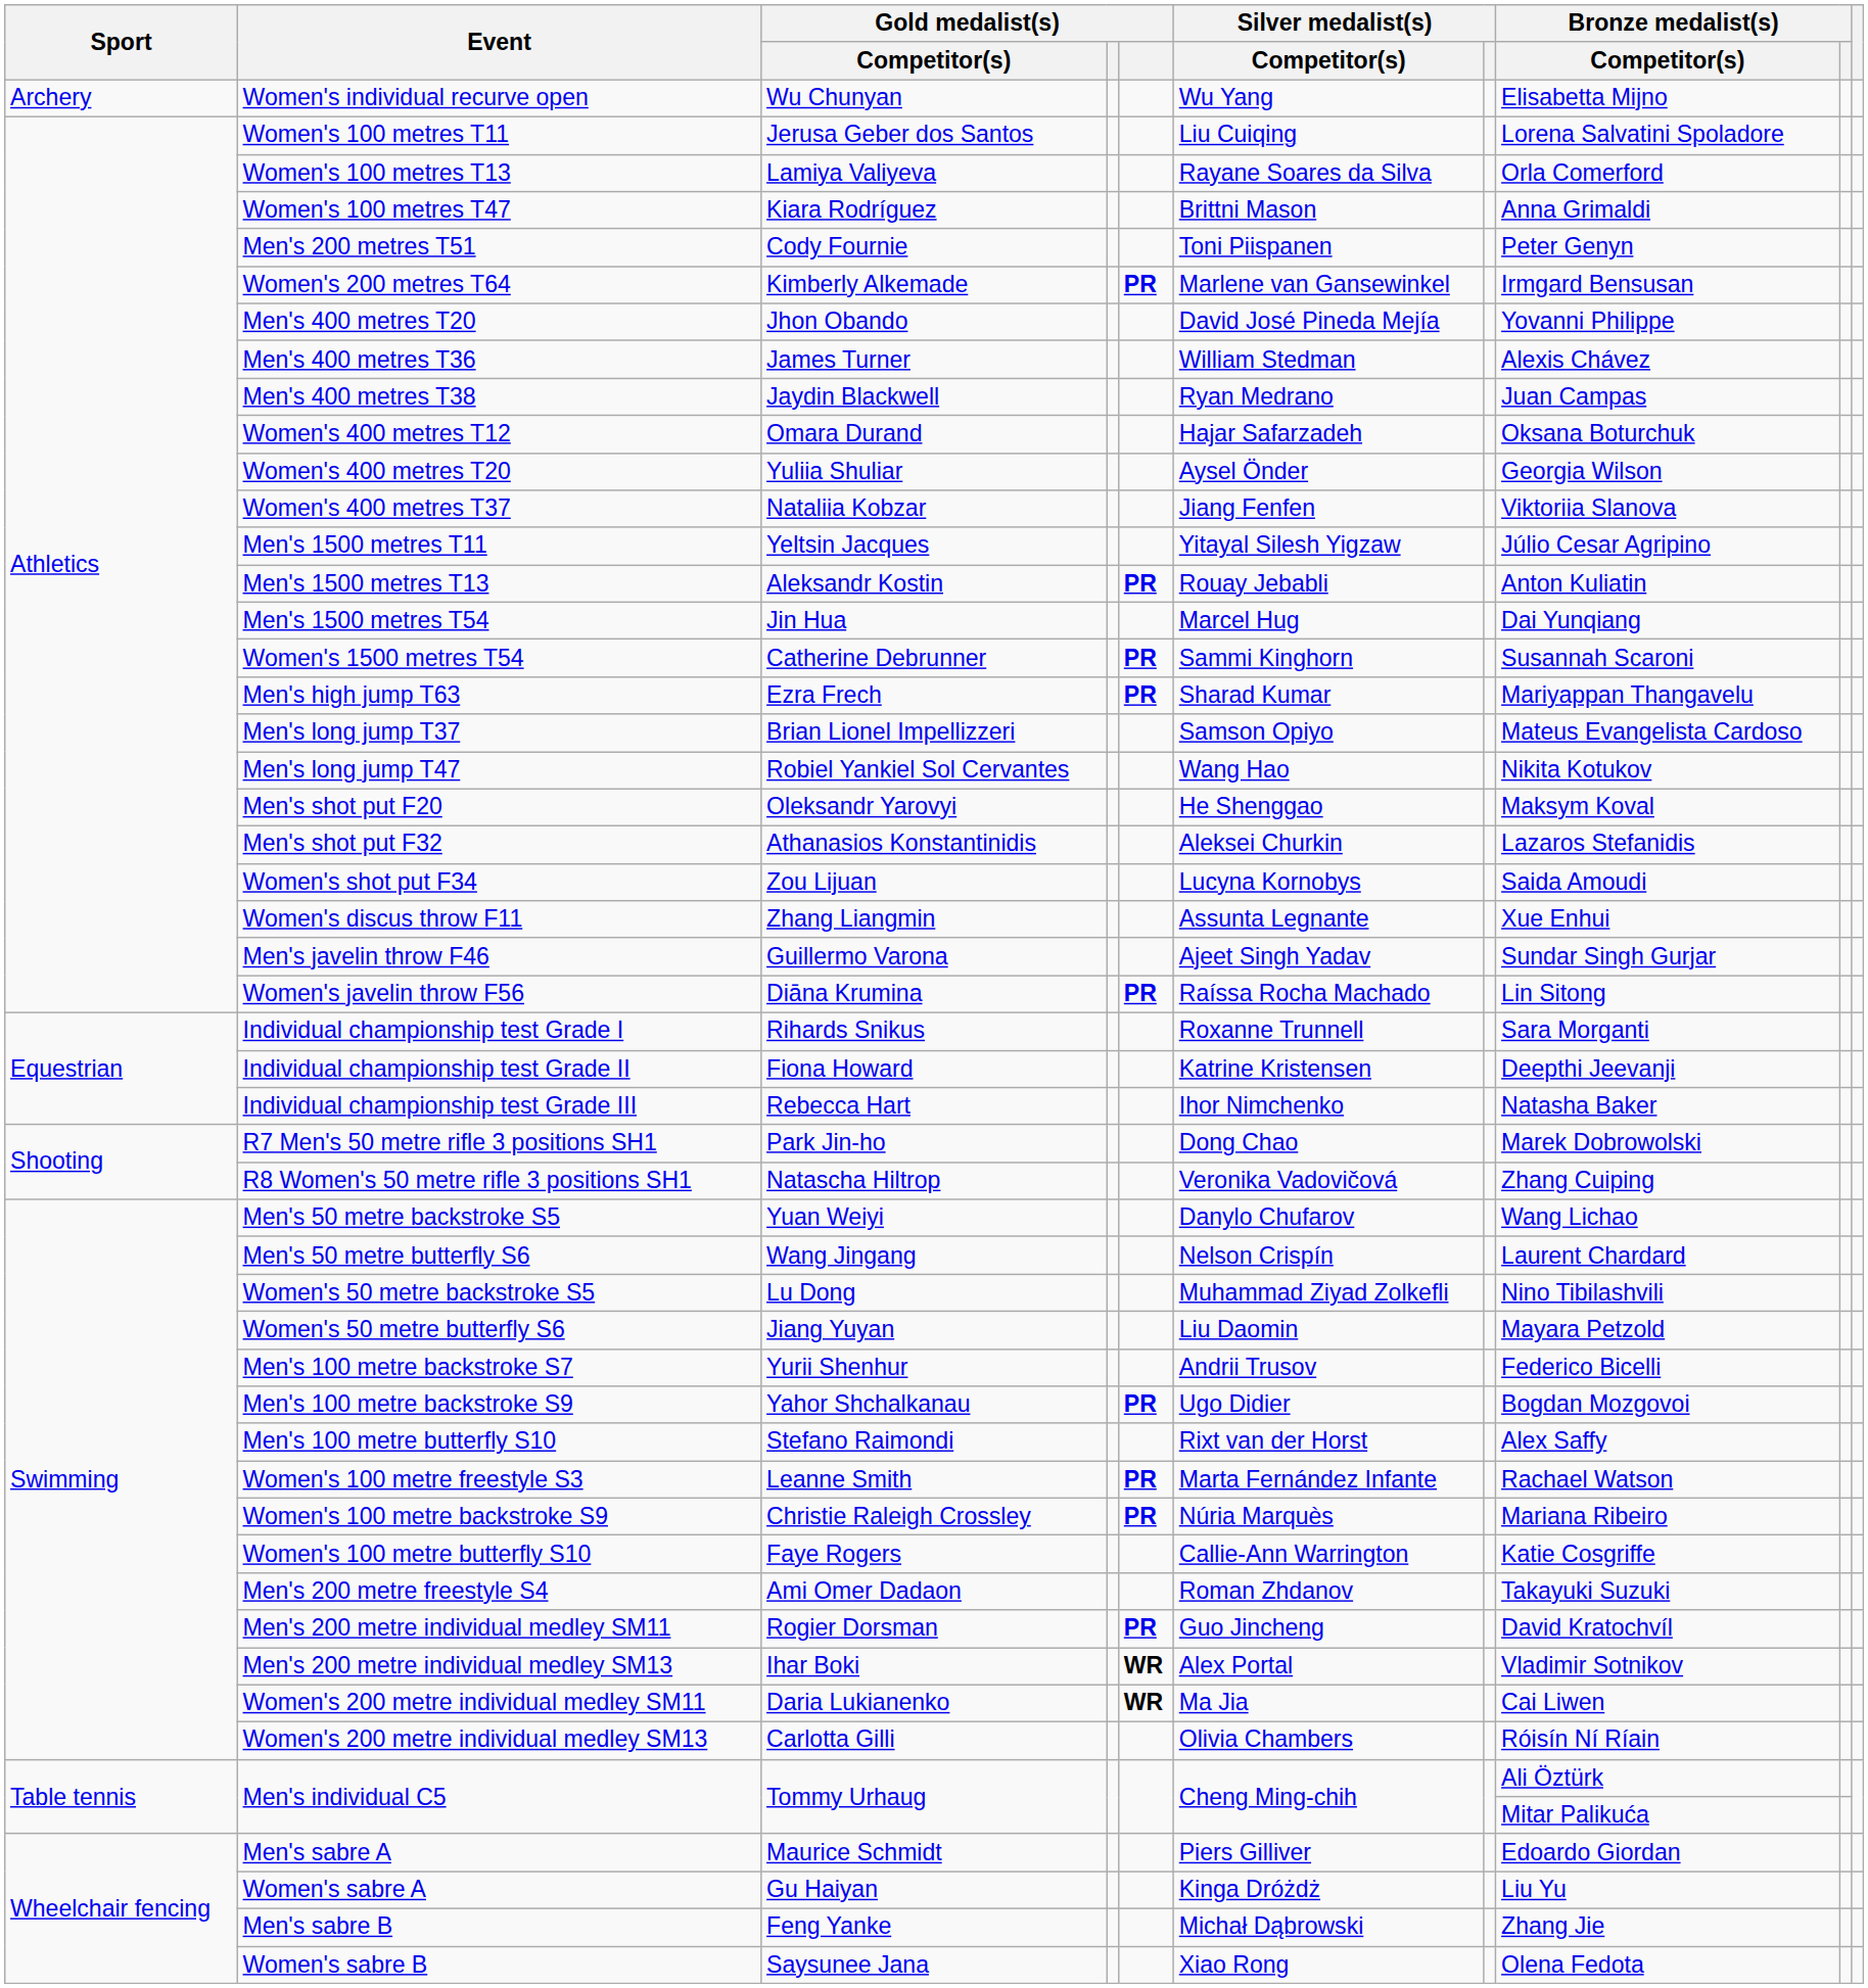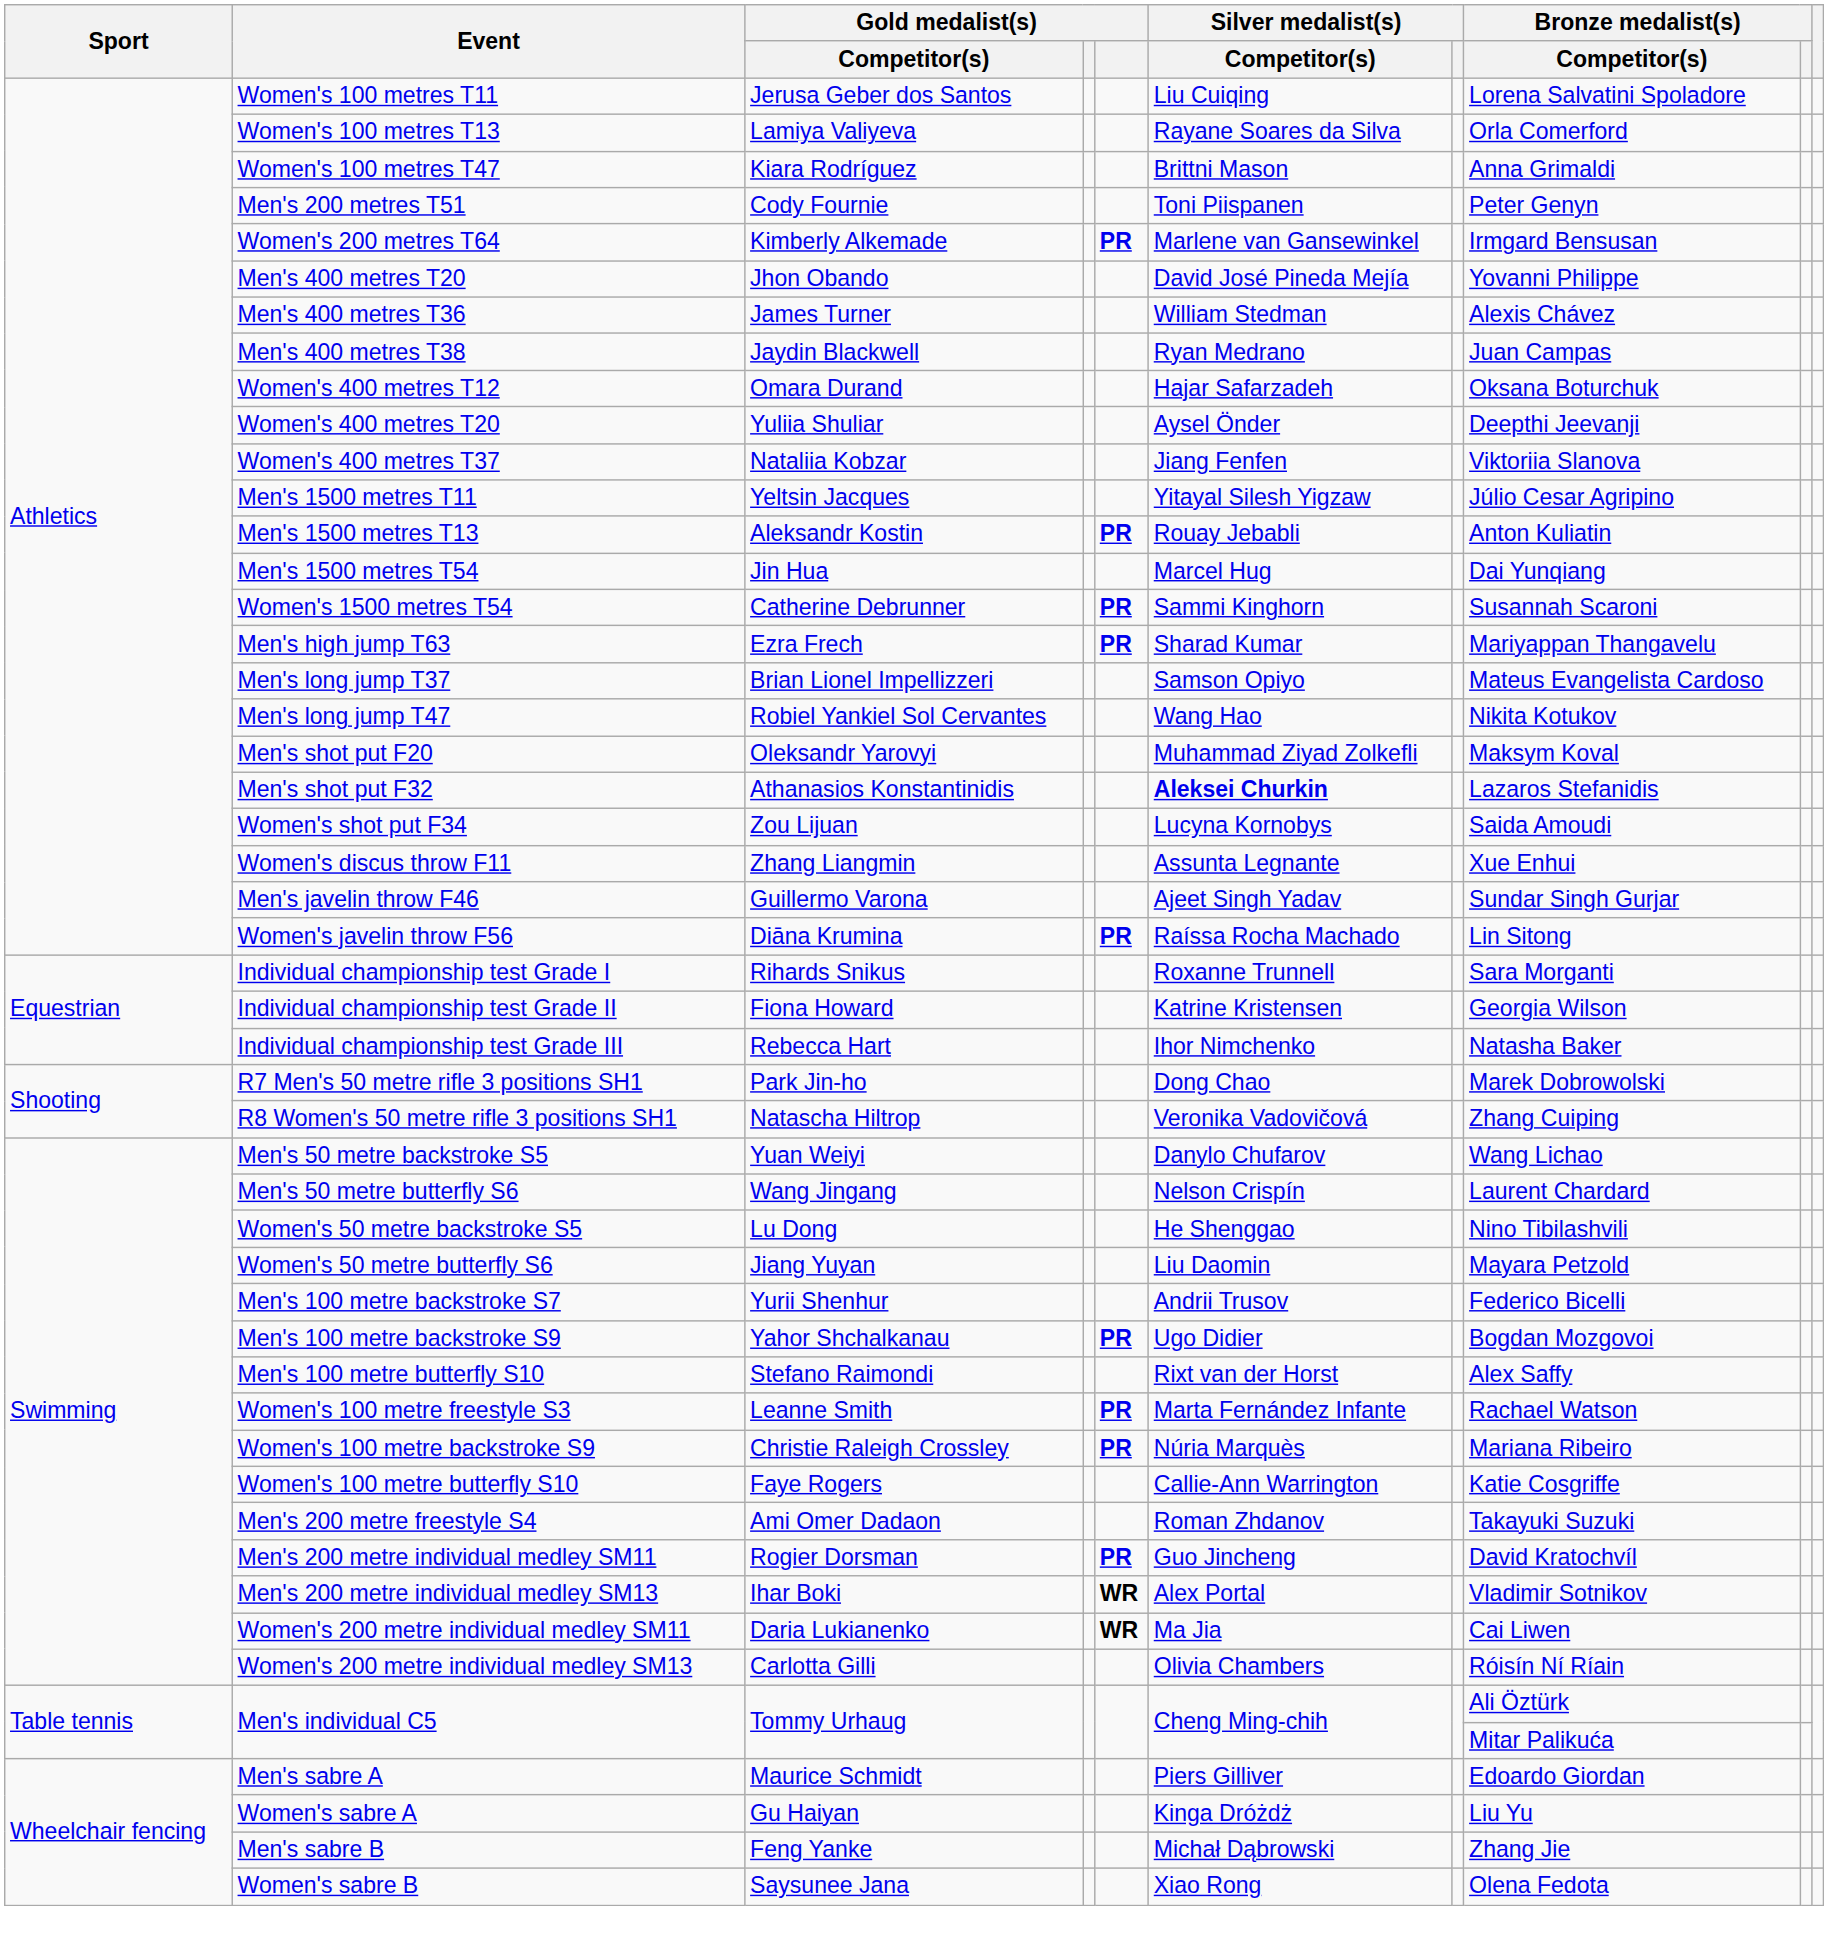- row: Archery | Women's individual recurve open | Wu Chunyan | Wu Yang | Elisabetta Mijno
Women's 400 metres T20 | Bronze medalist(s) / Competitor(s): Georgia Wilson -> Deepthi Jeevanji
Men's shot put F20 | Silver medalist(s) / Competitor(s): He Shenggao -> Muhammad Ziyad Zolkefli
Men's shot put F32 | Silver medalist(s) / Competitor(s): normal -> bold
Individual championship test Grade II | Bronze medalist(s) / Competitor(s): Deepthi Jeevanji -> Georgia Wilson
Women's 50 metre backstroke S5 | Silver medalist(s) / Competitor(s): Muhammad Ziyad Zolkefli -> He Shenggao
